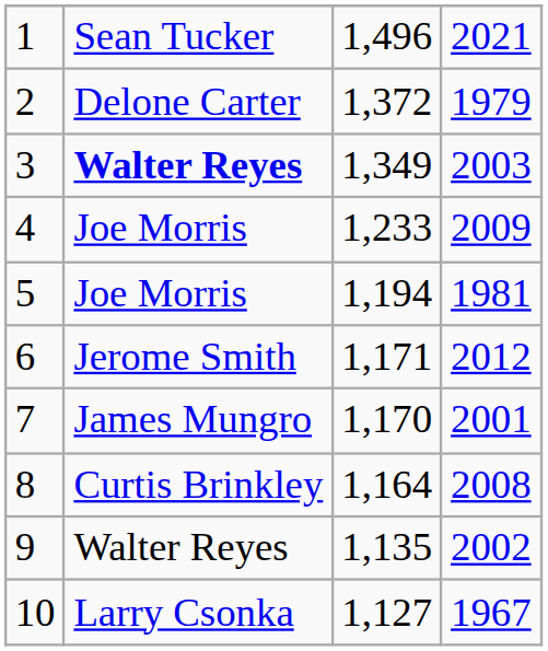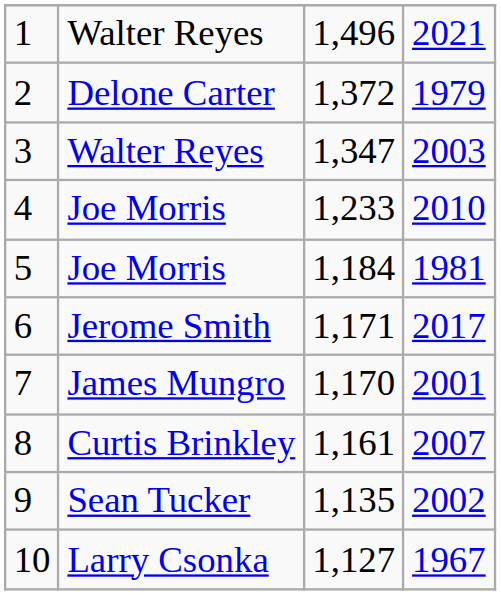1 | column 2: Sean Tucker -> Walter Reyes
3 | column 2: bold -> normal
3 | column 3: 1,349 -> 1,347
4 | column 4: 2009 -> 2010
5 | column 3: 1,194 -> 1,184
6 | column 4: 2012 -> 2017
8 | column 3: 1,164 -> 1,161
8 | column 4: 2008 -> 2007
9 | column 2: Walter Reyes -> Sean Tucker
